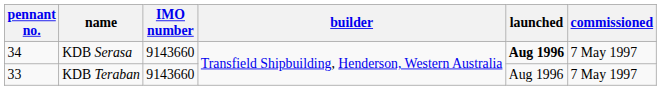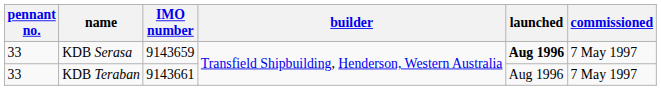KDB Serasa | pennant no.: 34 -> 33
KDB Serasa | IMO number: 9143660 -> 9143659
KDB Teraban | IMO number: 9143660 -> 9143661
